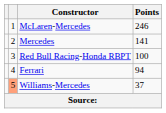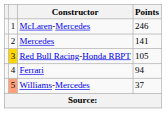Red Bull Racing-Honda RBPT | column 2: no background -> gold background
Red Bull Racing-Honda RBPT | Points: 100 -> 105
